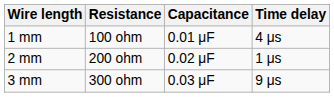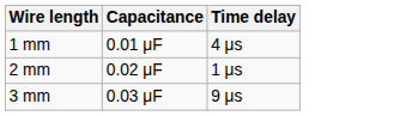- column: Resistance | 100 ohm | 200 ohm | 300 ohm
